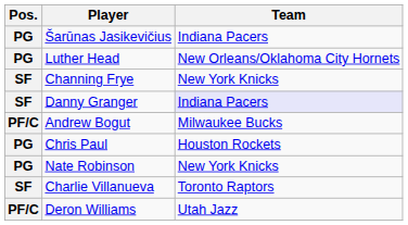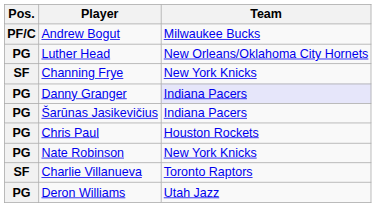rows swapped: Andrew Bogut <-> Šarūnas Jasikevičius
Danny Granger | Pos.: SF -> PG
Deron Williams | Pos.: PF/C -> PG
